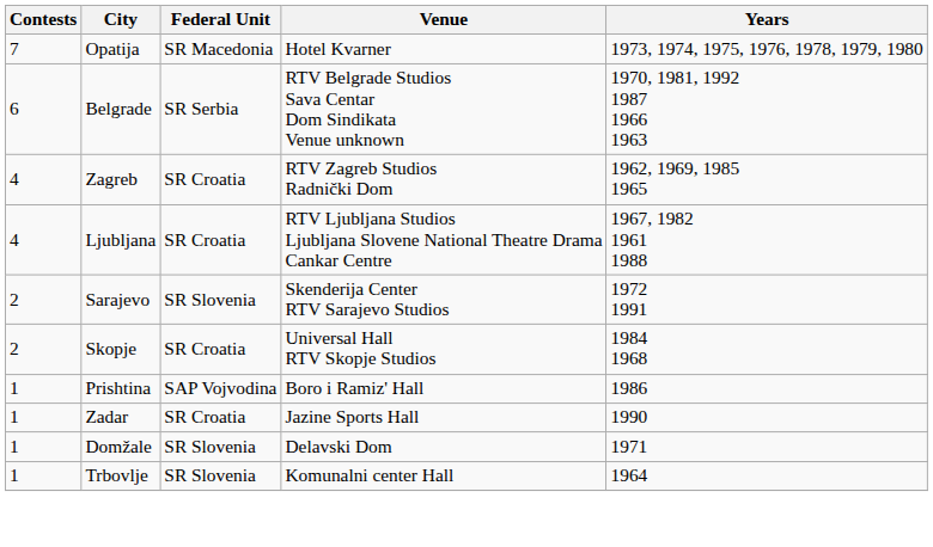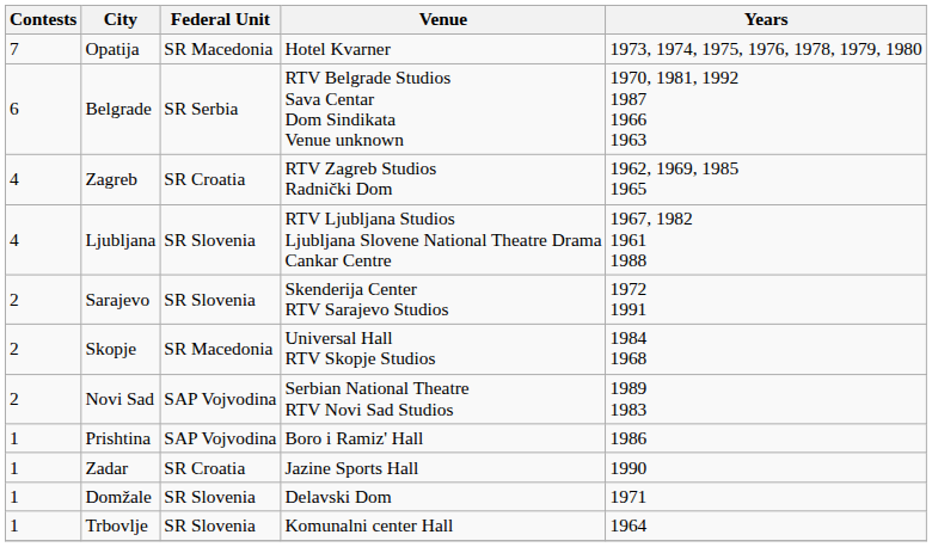Ljubljana | Federal Unit: SR Croatia -> SR Slovenia
Skopje | Federal Unit: SR Croatia -> SR Macedonia
+ row: 2 | Novi Sad | SAP Vojvodina | Serbian National Theatre RTV Novi Sad Studios | 1989 1983
